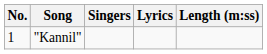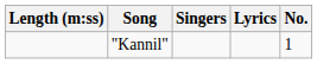columns swapped: No. <-> Length (m:ss)
